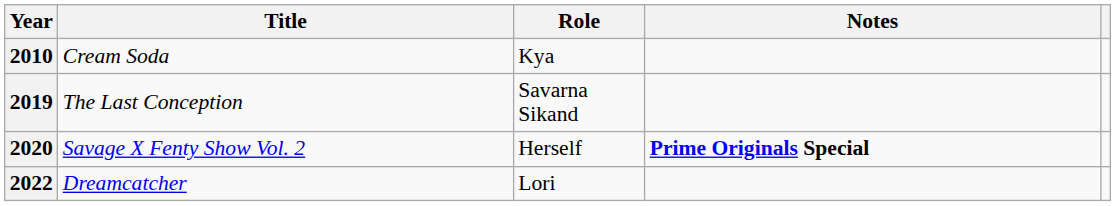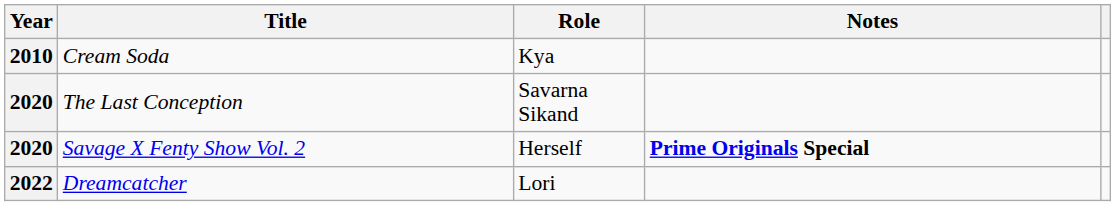The Last Conception | Year: 2019 -> 2020
